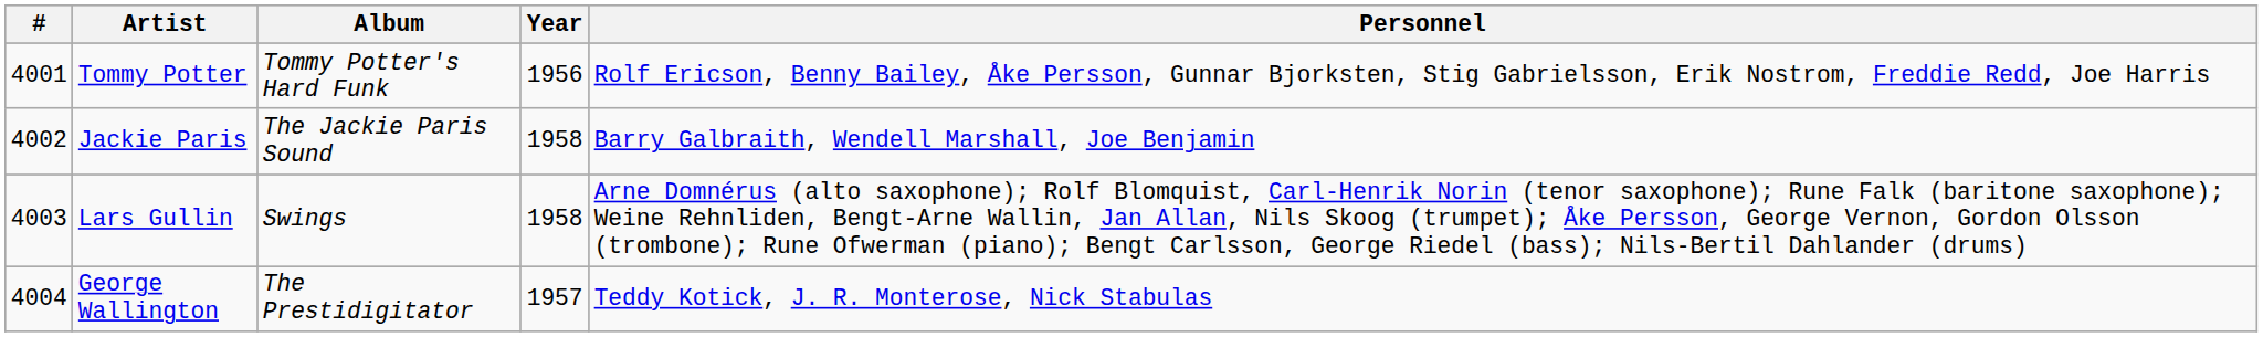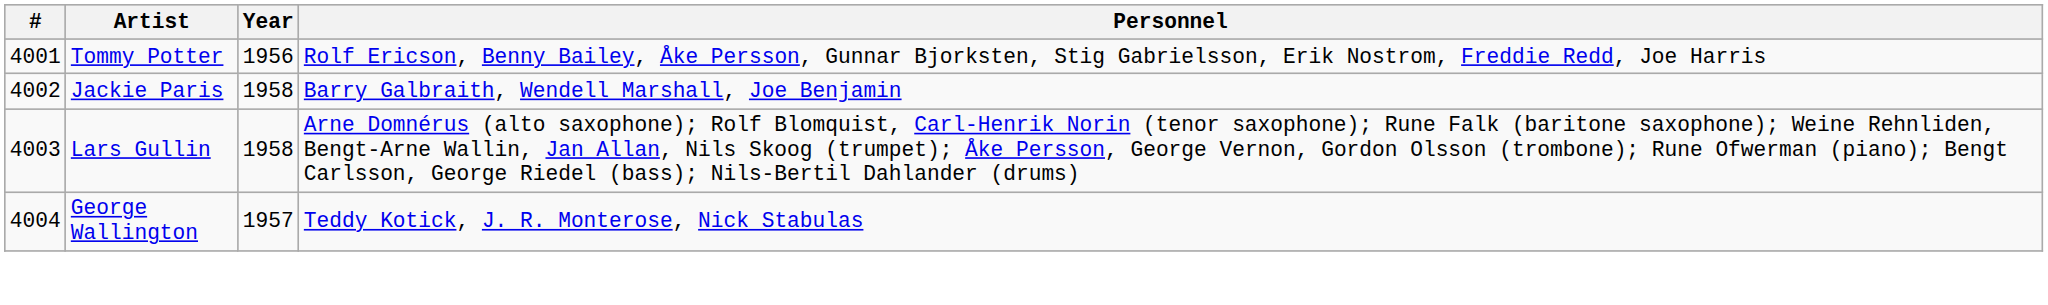- column: Album | Tommy Potter's Hard Funk | The Jackie Paris Sound | Swings | The Prestidigitator
